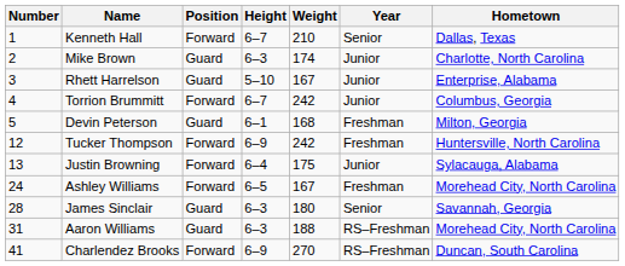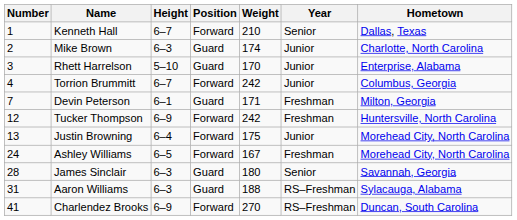columns swapped: Position <-> Height
Rhett Harrelson | Weight: 167 -> 170
Devin Peterson | Number: 5 -> 7
Devin Peterson | Weight: 168 -> 171
Justin Browning | Hometown: Sylacauga, Alabama -> Morehead City, North Carolina
Aaron Williams | Hometown: Morehead City, North Carolina -> Sylacauga, Alabama
